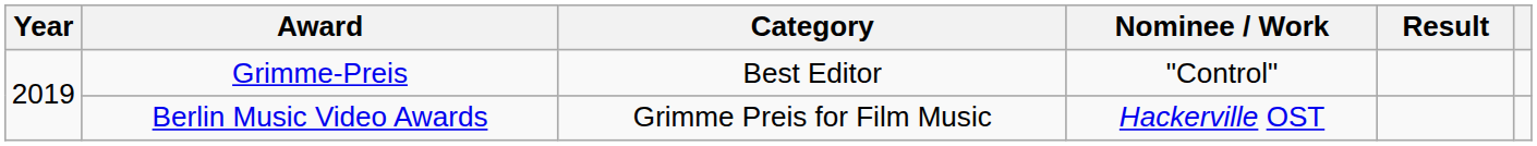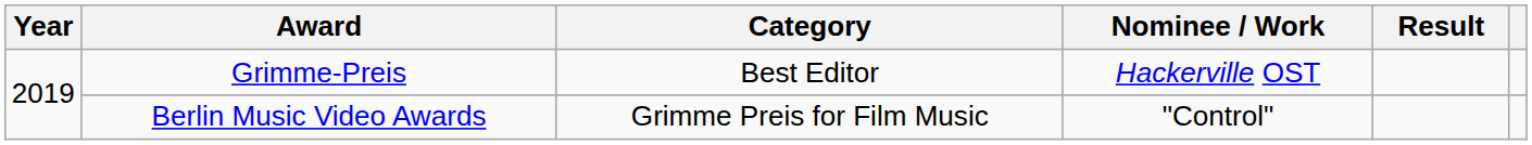Grimme-Preis | Nominee / Work: "Control" -> Hackerville OST
Berlin Music Video Awards | Nominee / Work: Hackerville OST -> "Control"
